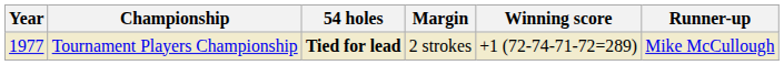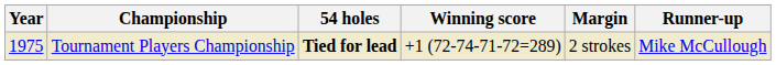columns swapped: Winning score <-> Margin
Tournament Players Championship | Year: 1977 -> 1975
